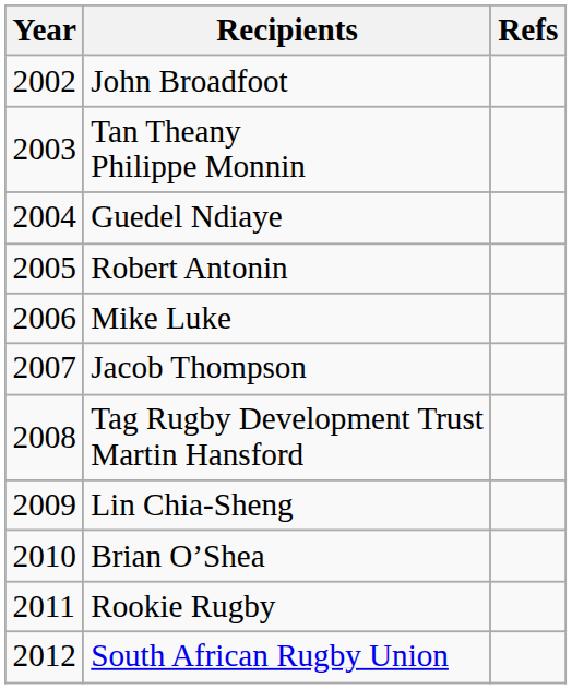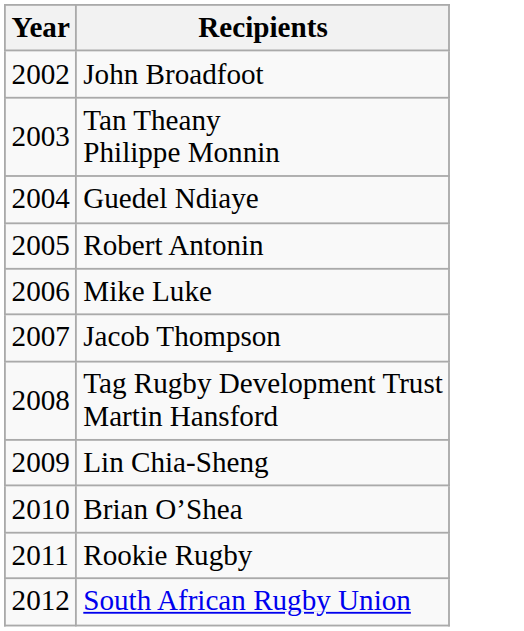- column: Refs
